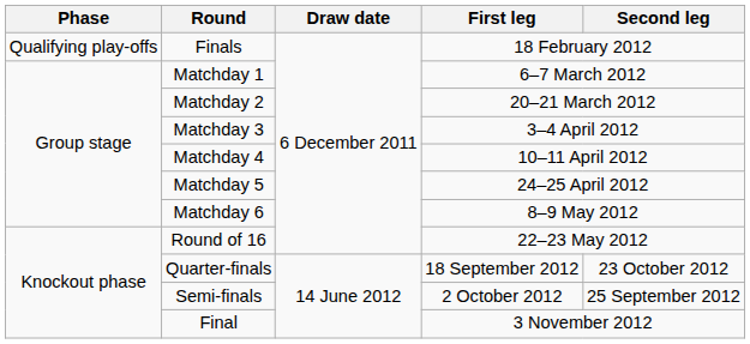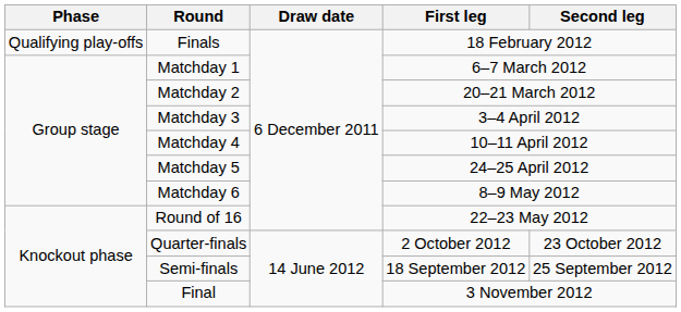Quarter-finals | First leg: 18 September 2012 -> 2 October 2012
Semi-finals | First leg: 2 October 2012 -> 18 September 2012
